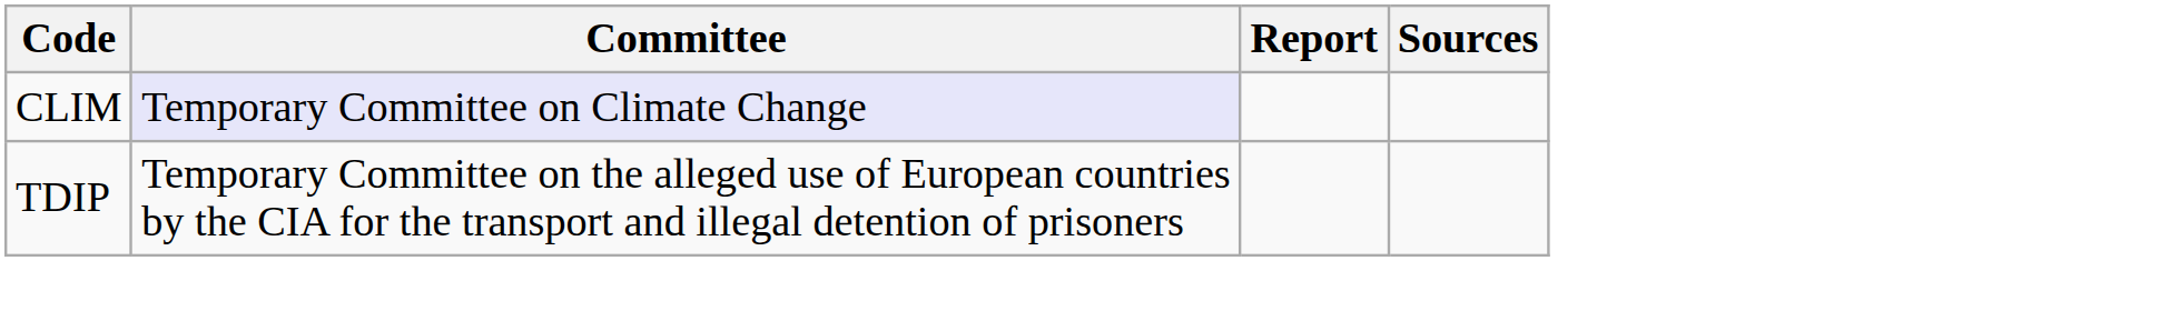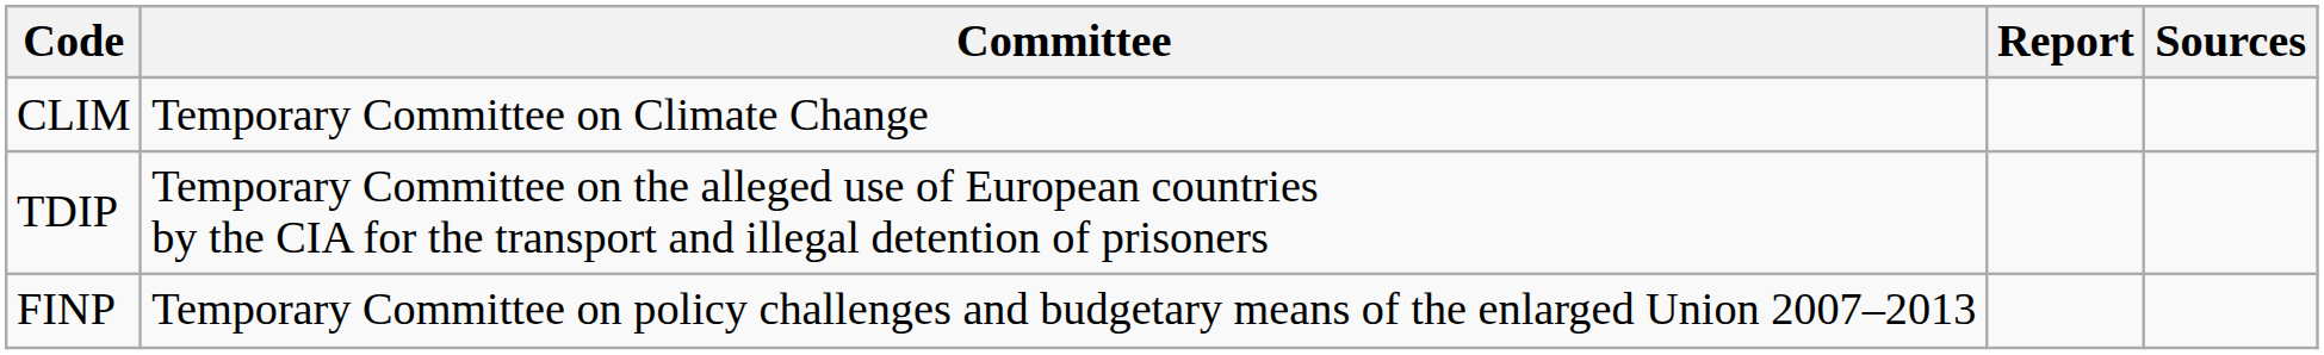CLIM | Committee: lavender background -> no background
+ row: FINP | Temporary Committee on policy challenges and budgetary means of the enlarged Union 2007–2013
